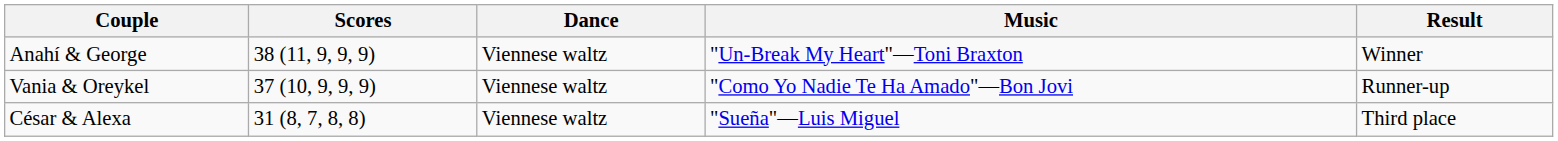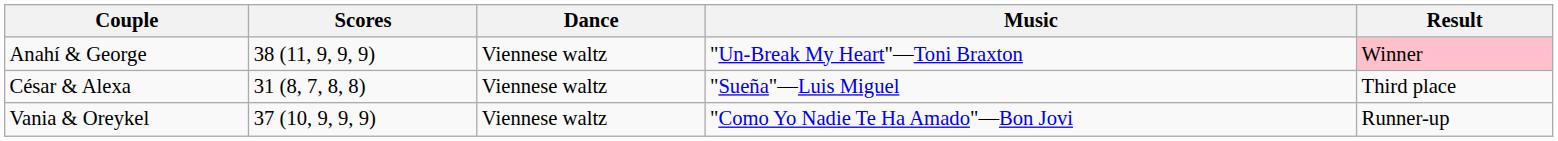Anahí & George | Result: no background -> pink background
rows swapped: César & Alexa <-> Vania & Oreykel
